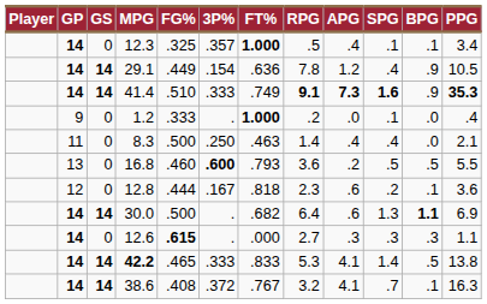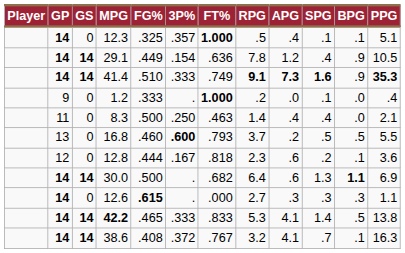12.3 | PPG: 3.4 -> 5.1
16.8 | RPG: 3.6 -> 3.7
